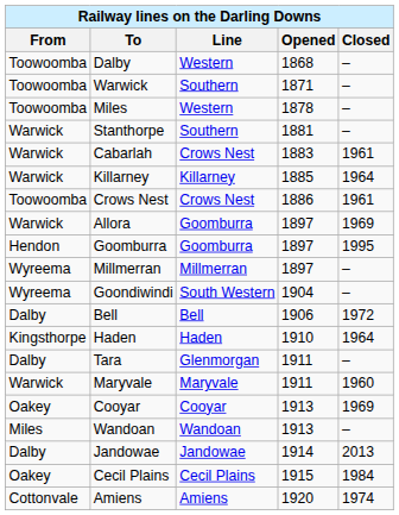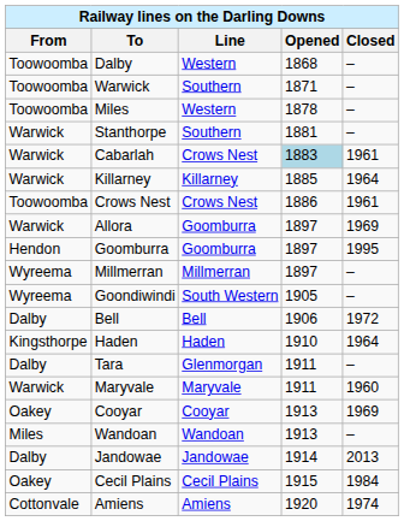Cabarlah | Opened: no background -> lightblue background
Goondiwindi | Opened: 1904 -> 1905
